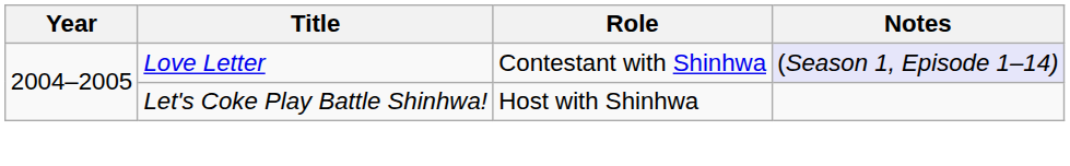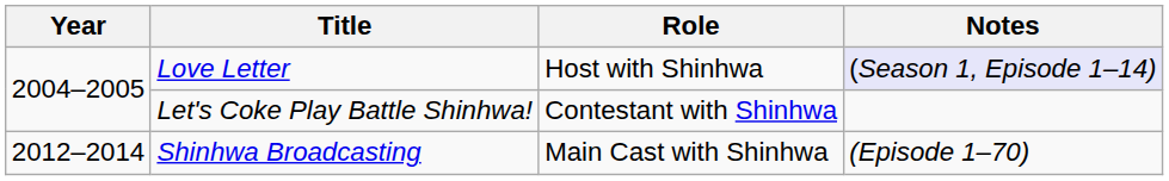Love Letter | Role: Contestant with Shinhwa -> Host with Shinhwa
Let's Coke Play Battle Shinhwa! | Role: Host with Shinhwa -> Contestant with Shinhwa
+ row: 2012–2014 | Shinhwa Broadcasting | Main Cast with Shinhwa | (Episode 1–70)
